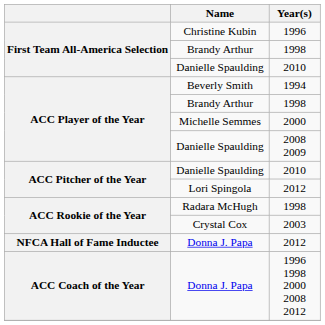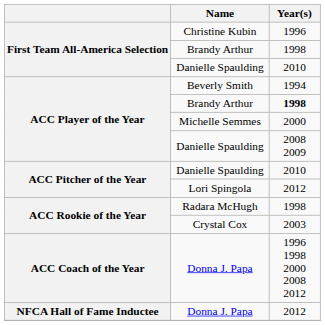ACC Player of the Year / Brandy Arthur | Year(s): normal -> bold
rows swapped: ACC Coach of the Year / Donna J. Papa <-> NFCA Hall of Fame Inductee / Donna J. Papa
